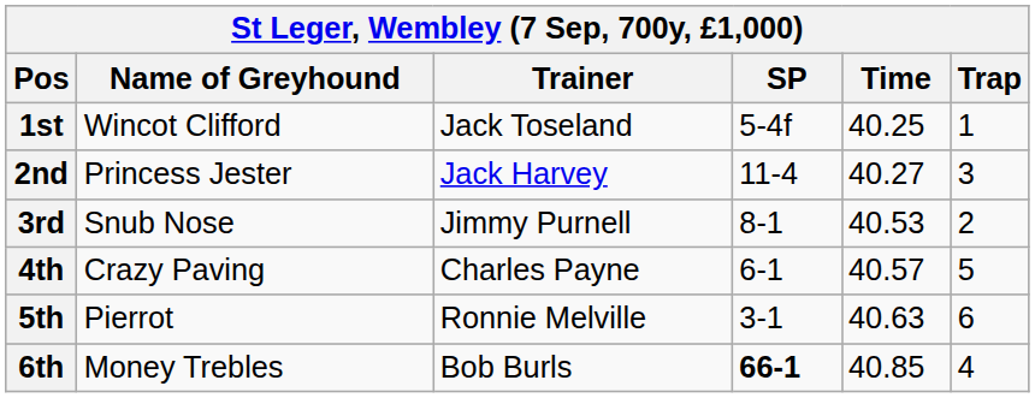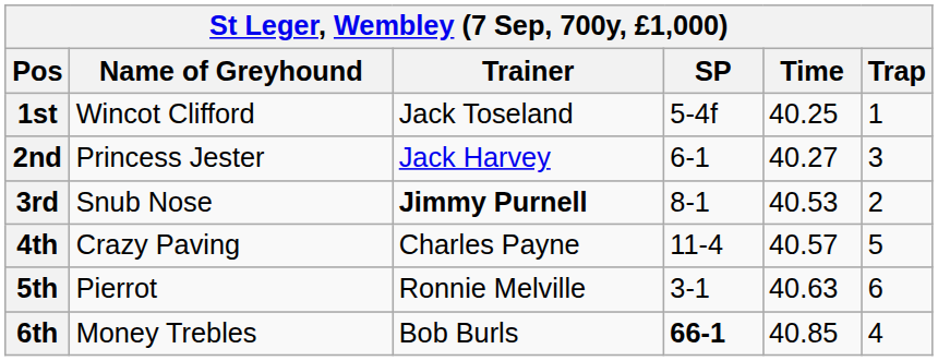2nd | SP: 11-4 -> 6-1
3rd | Trainer: normal -> bold
4th | SP: 6-1 -> 11-4
